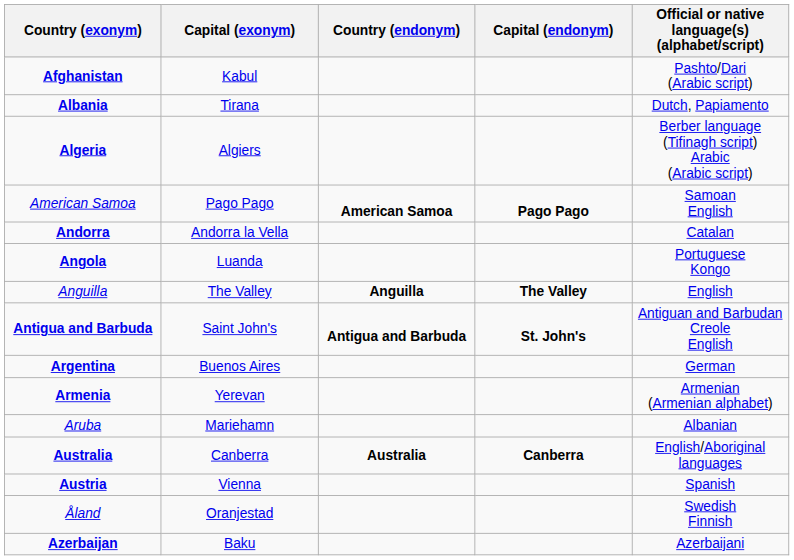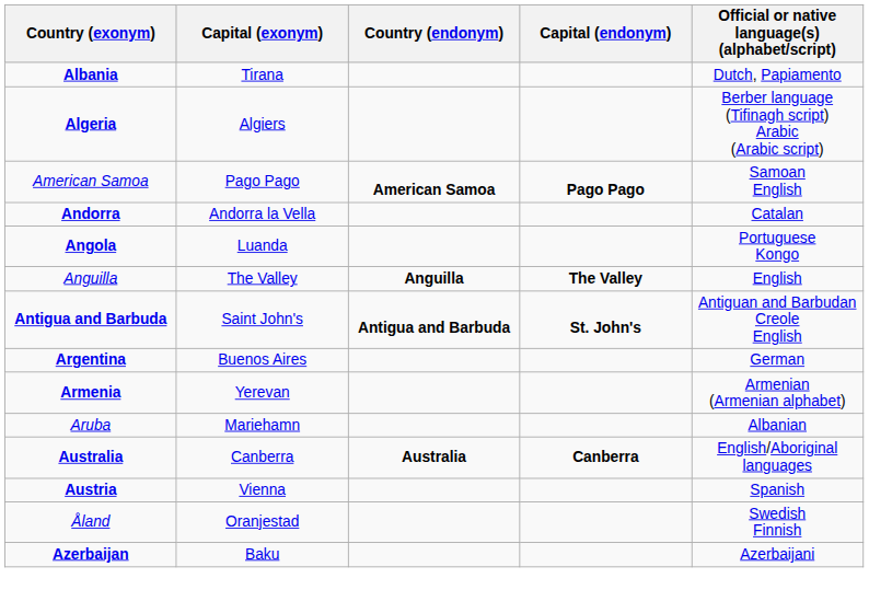- row: Afghanistan | Kabul | Pashto/Dari (Arabic script)
